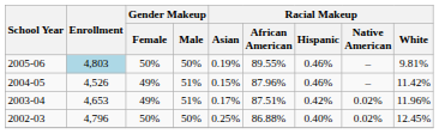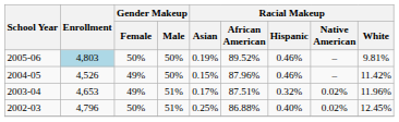2005-06 | Racial Makeup / African American: 89.55% -> 89.52%
2004-05 | Gender Makeup / Male: 51% -> 50%
2003-04 | Racial Makeup / Hispanic: 0.42% -> 0.32%
2002-03 | Gender Makeup / Male: 50% -> 51%
